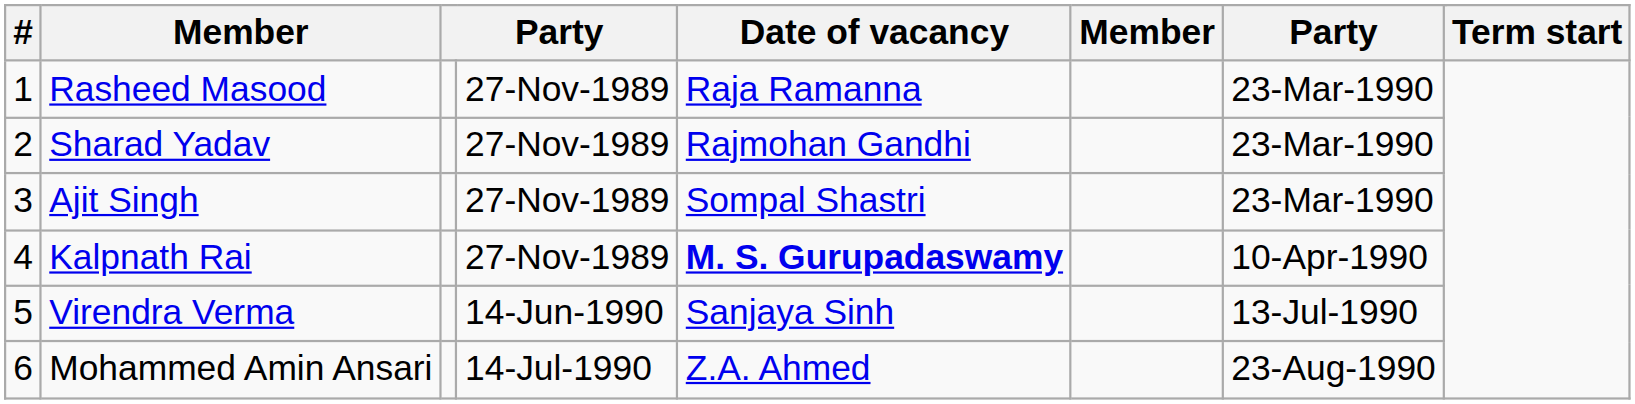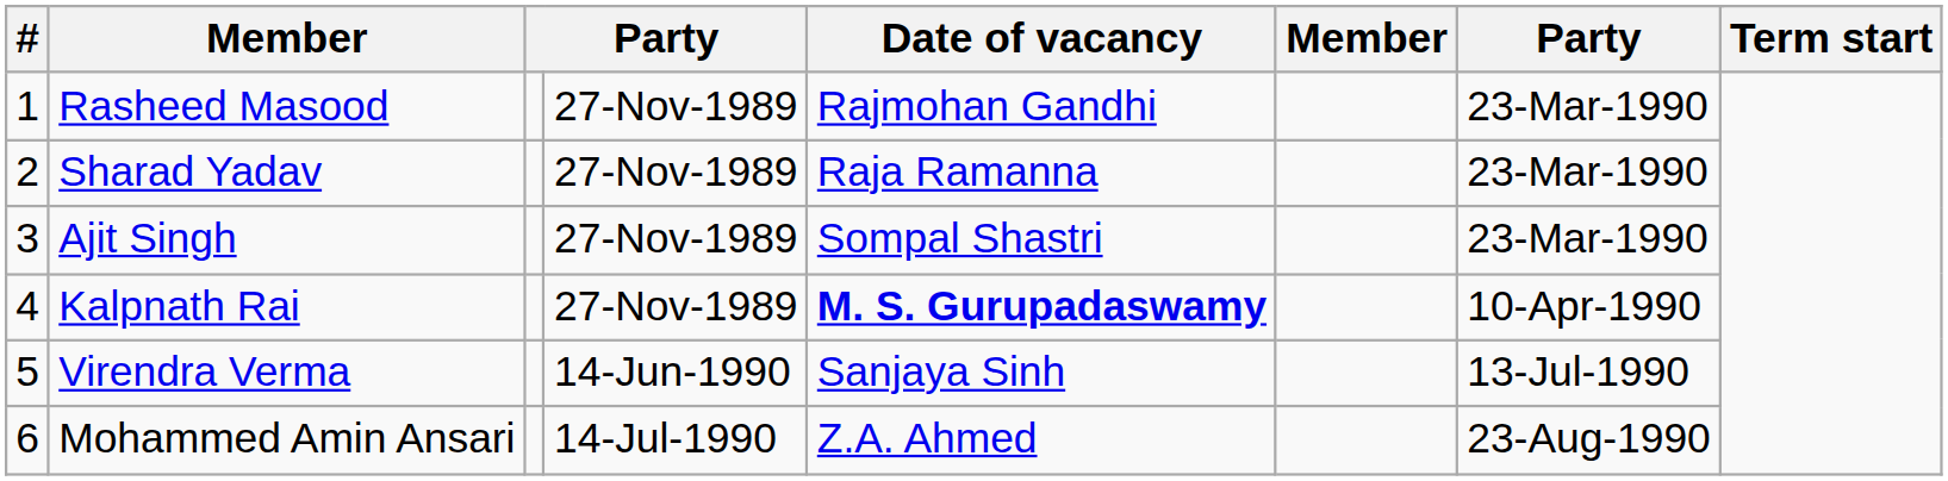Rasheed Masood | Date of vacancy: Raja Ramanna -> Rajmohan Gandhi
Sharad Yadav | Date of vacancy: Rajmohan Gandhi -> Raja Ramanna
